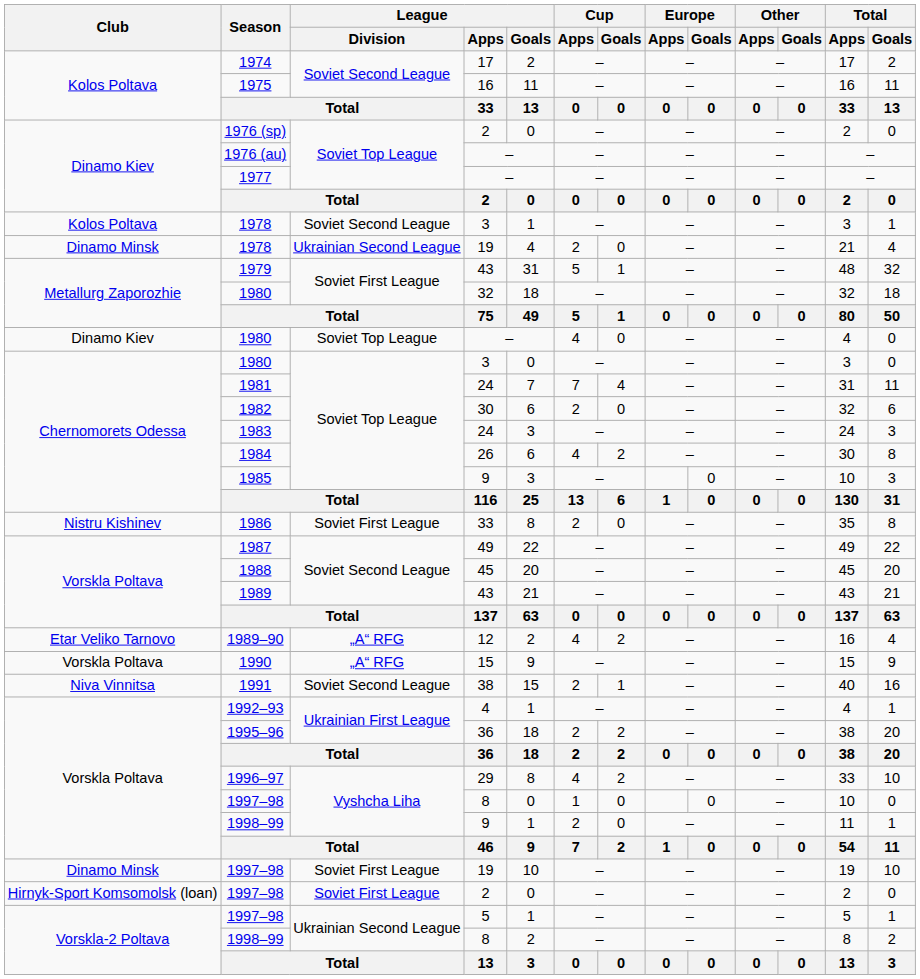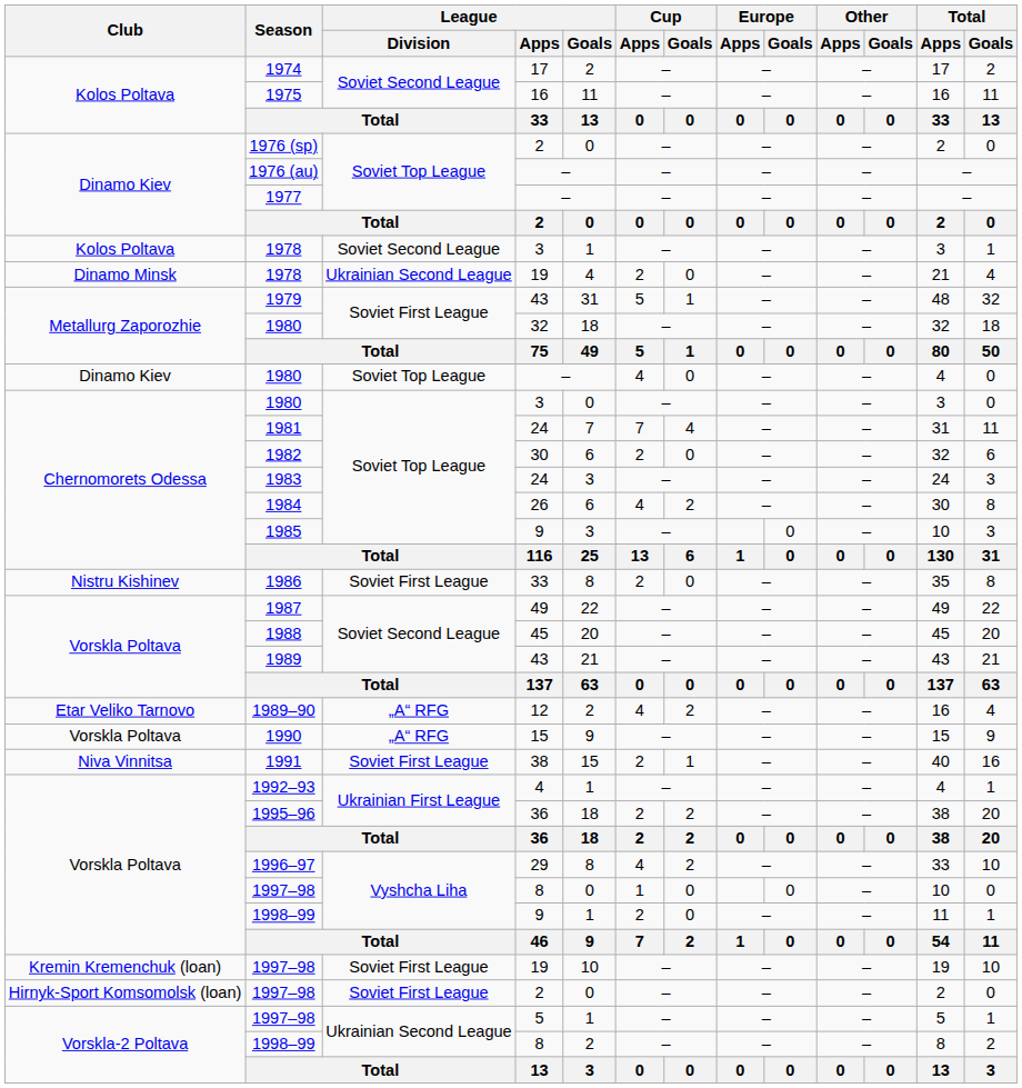1991 | League / Division: Soviet Second League -> Soviet First League
1997–98 / 19 | Club: Dinamo Minsk -> Kremin Kremenchuk (loan)
